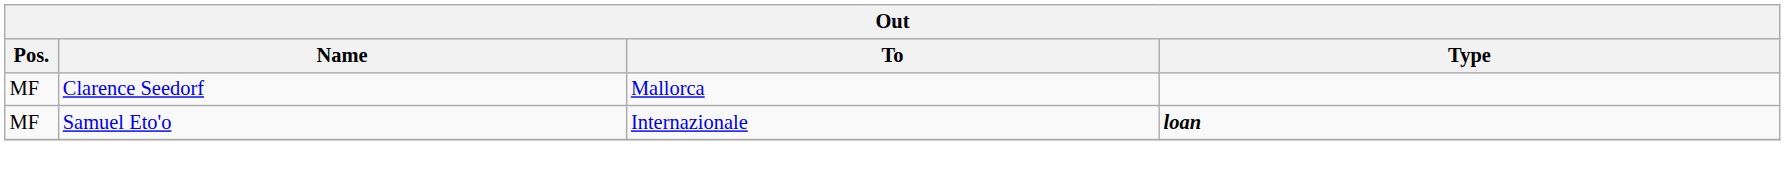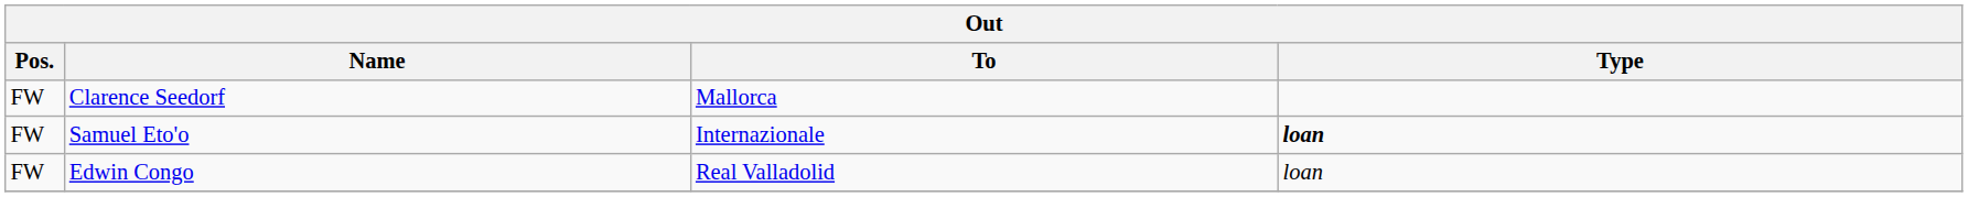Clarence Seedorf | Pos.: MF -> FW
Samuel Eto'o | Pos.: MF -> FW
+ row: FW | Edwin Congo | Real Valladolid | loan
